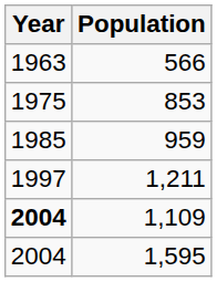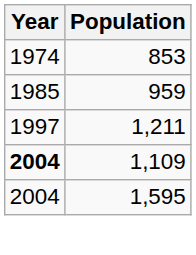- row: 1963 | 566
853 | Year: 1975 -> 1974
